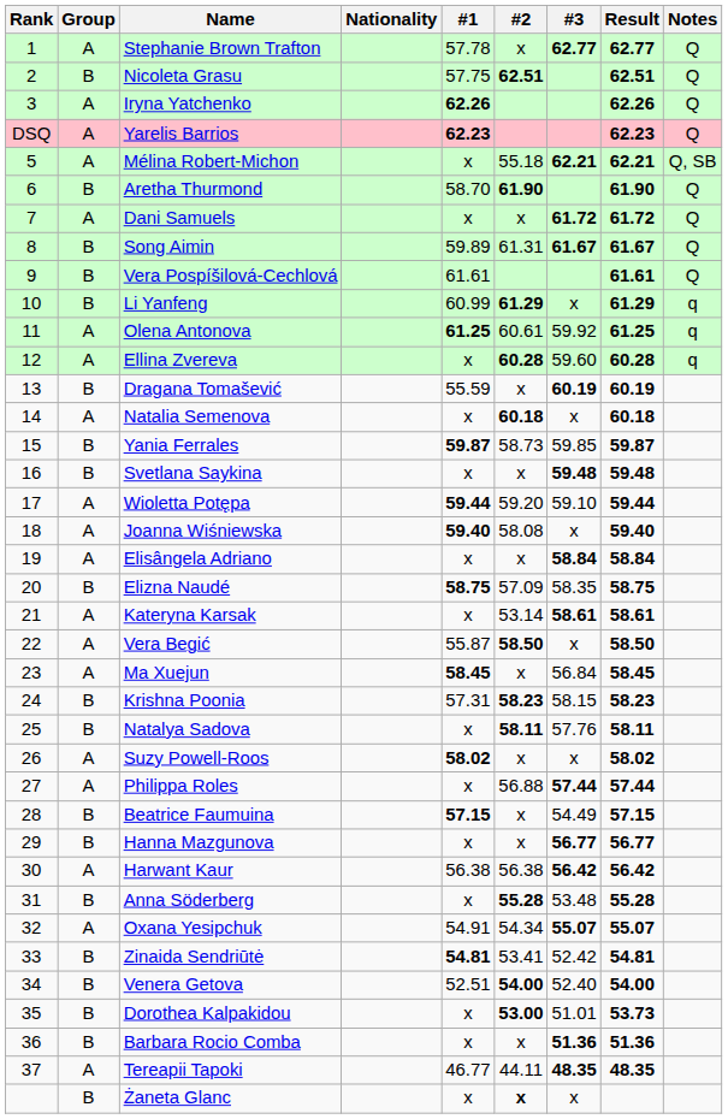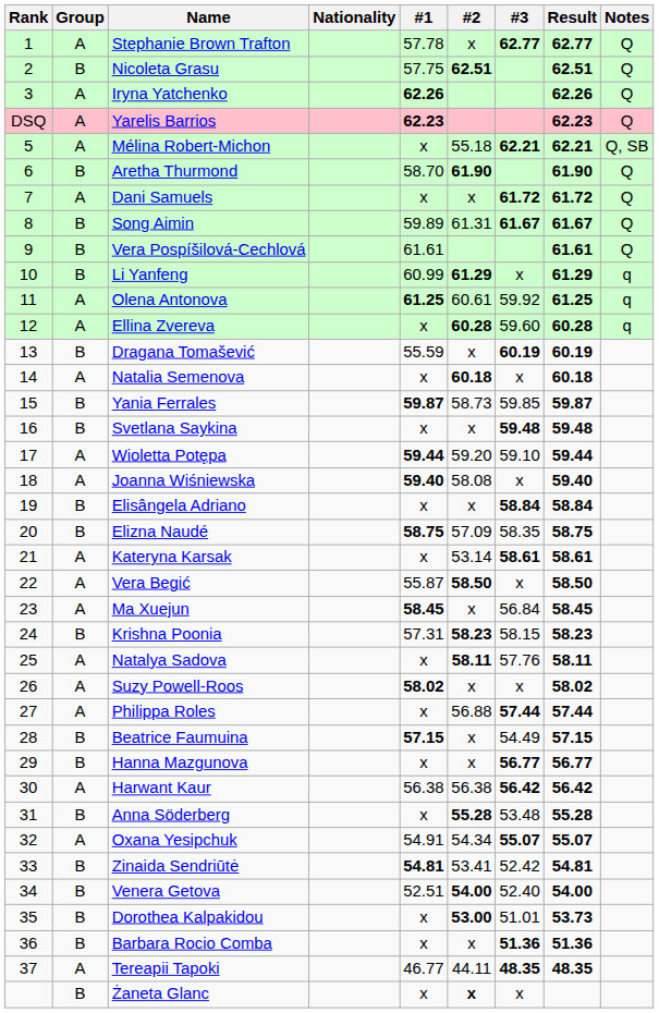Elisângela Adriano | Group: A -> B
Natalya Sadova | Group: B -> A
